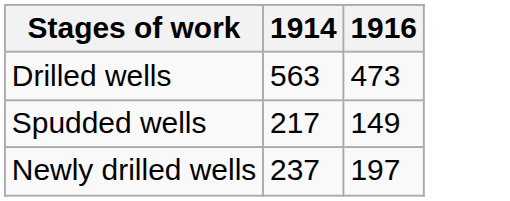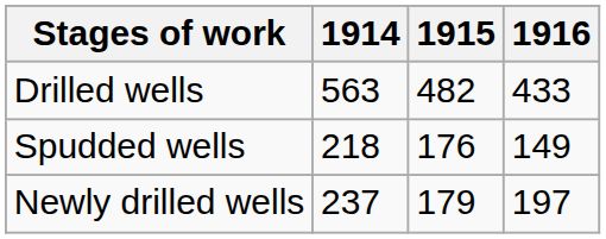+ column: 1915 | 482 | 176 | 179
Drilled wells | 1916: 473 -> 433
Spudded wells | 1914: 217 -> 218
